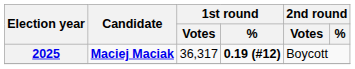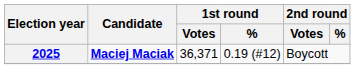2025 | 1st round / Votes: 36,317 -> 36,371
2025 | 1st round / %: bold -> normal
